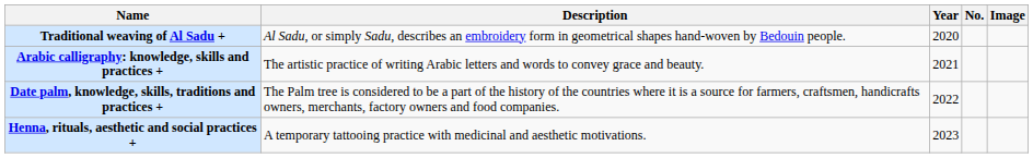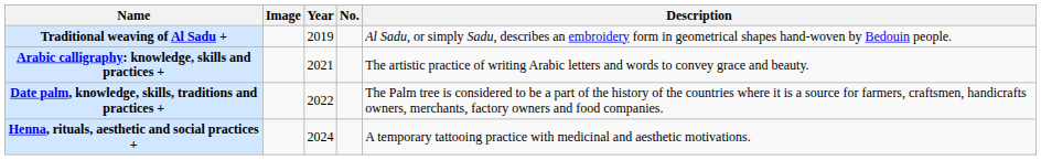columns swapped: Image <-> Description
Traditional weaving of Al Sadu + | Year: 2020 -> 2019
Henna, rituals, aesthetic and social practices + | Year: 2023 -> 2024
